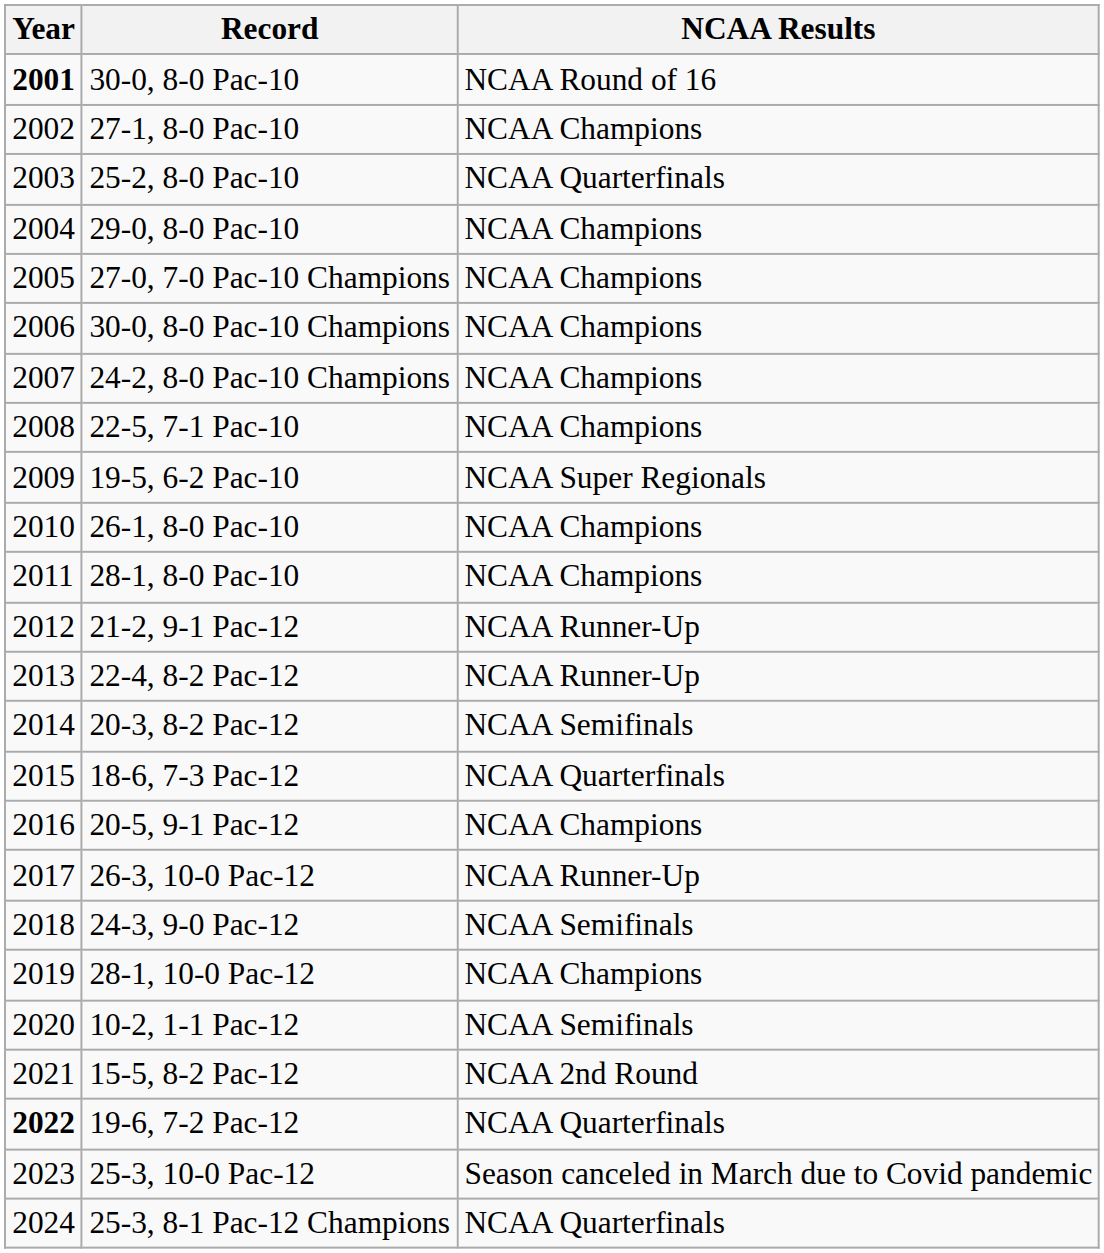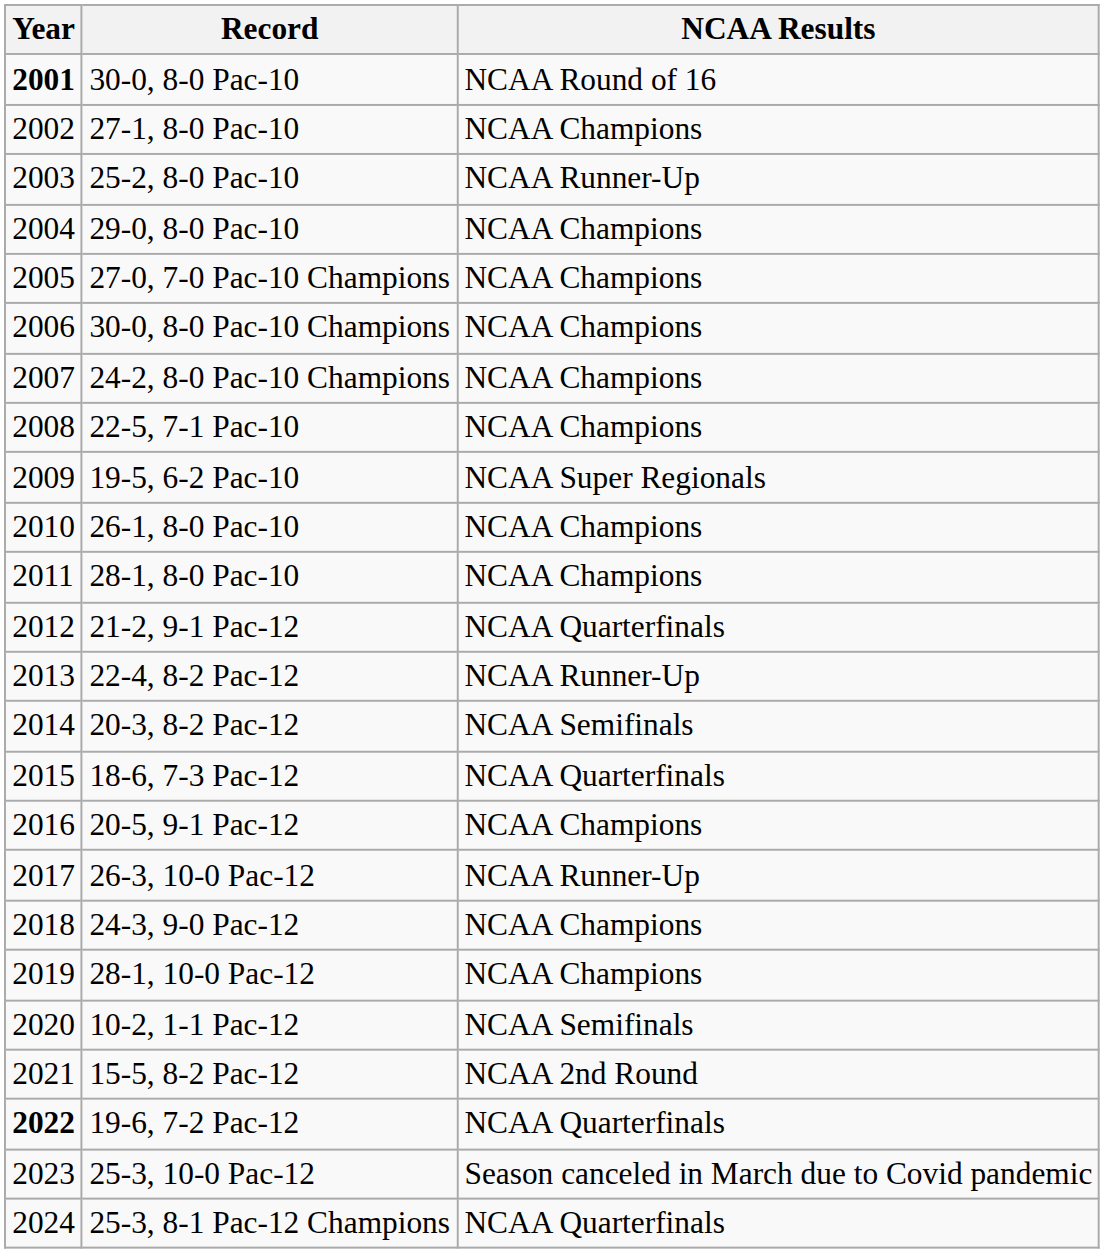25-2, 8-0 Pac-10 | NCAA Results: NCAA Quarterfinals -> NCAA Runner-Up
21-2, 9-1 Pac-12 | NCAA Results: NCAA Runner-Up -> NCAA Quarterfinals
24-3, 9-0 Pac-12 | NCAA Results: NCAA Semifinals -> NCAA Champions
